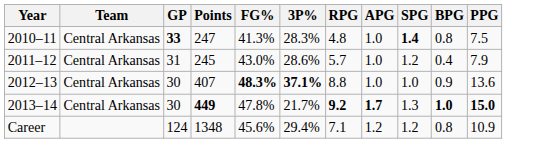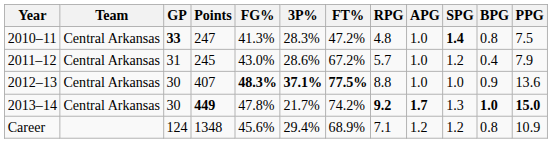+ column: FT% | 47.2% | 67.2% | 77.5% | 74.2% | 68.9%
